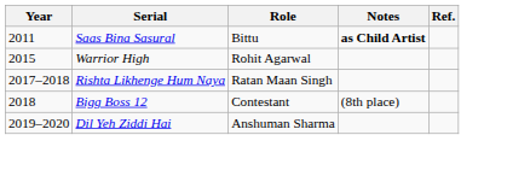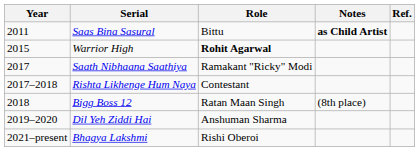Warrior High | Role: normal -> bold
+ row: 2017 | Saath Nibhaana Saathiya | Ramakant "Ricky" Modi
Rishta Likhenge Hum Naya | Role: Ratan Maan Singh -> Contestant
Bigg Boss 12 | Role: Contestant -> Ratan Maan Singh
+ row: 2021–present | Bhagya Lakshmi | Rishi Oberoi
